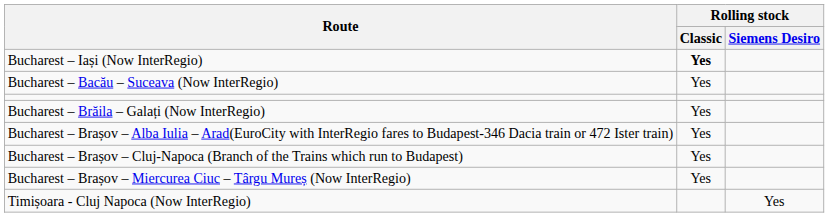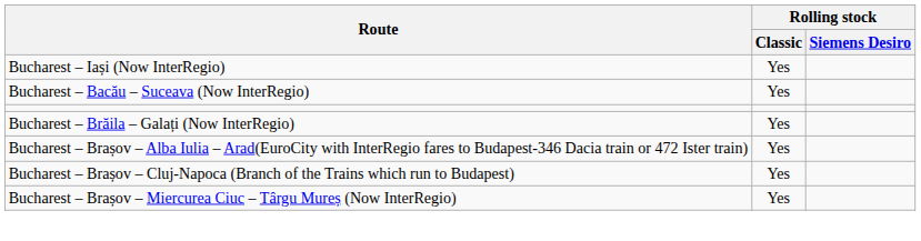Bucharest – Iași (Now InterRegio) | Rolling stock / Classic: bold -> normal
- row: Timișoara - Cluj Napoca (Now InterRegio) | Yes
